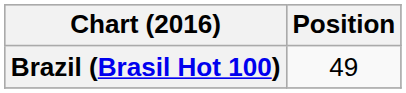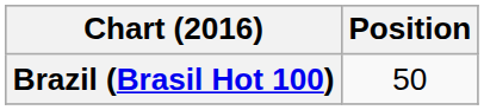Brazil (Brasil Hot 100) | Position: 49 -> 50
